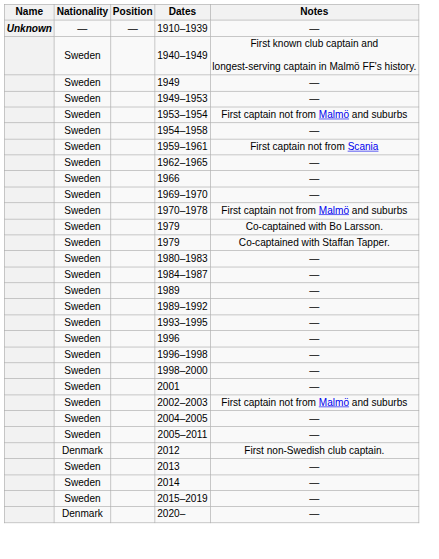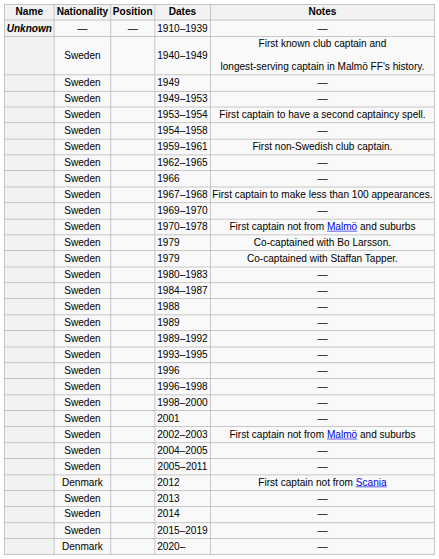1953–1954 | Notes: First captain not from Malmö and suburbs -> First captain to have a second captaincy spell.
1959–1961 | Notes: First captain not from Scania -> First non-Swedish club captain.
+ row: Sweden | 1967–1968 | First captain to make less than 100 appearances.
+ row: Sweden | 1988 | —
2012 | Notes: First non-Swedish club captain. -> First captain not from Scania
